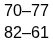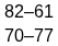rows swapped: 70–77 <-> 82–61
